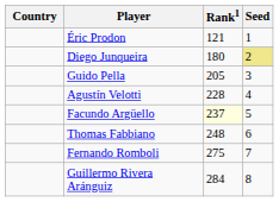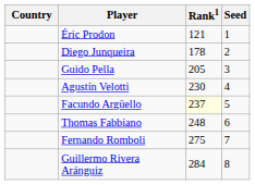Diego Junqueira | Rank1: 180 -> 178
Diego Junqueira | Seed: khaki background -> no background
Agustín Velotti | Rank1: 228 -> 230
